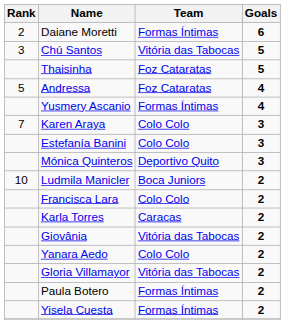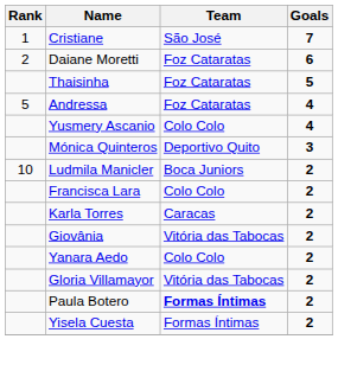+ row: 1 | Cristiane | São José | 7
Daiane Moretti | Team: Formas Íntimas -> Foz Cataratas
- row: 3 | Chú Santos | Vitória das Tabocas | 5
Yusmery Ascanio | Team: Formas Íntimas -> Colo Colo
- row: 7 | Karen Araya | Colo Colo | 3
- row: Estefanía Banini | Colo Colo | 3
Paula Botero | Team: normal -> bold
